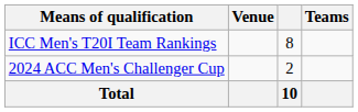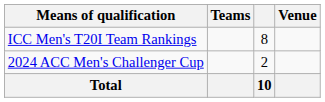columns swapped: Venue <-> Teams
